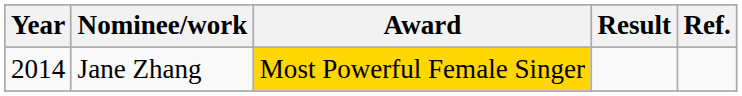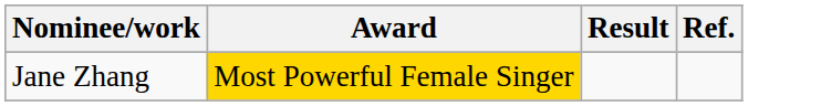- column: Year | 2014
